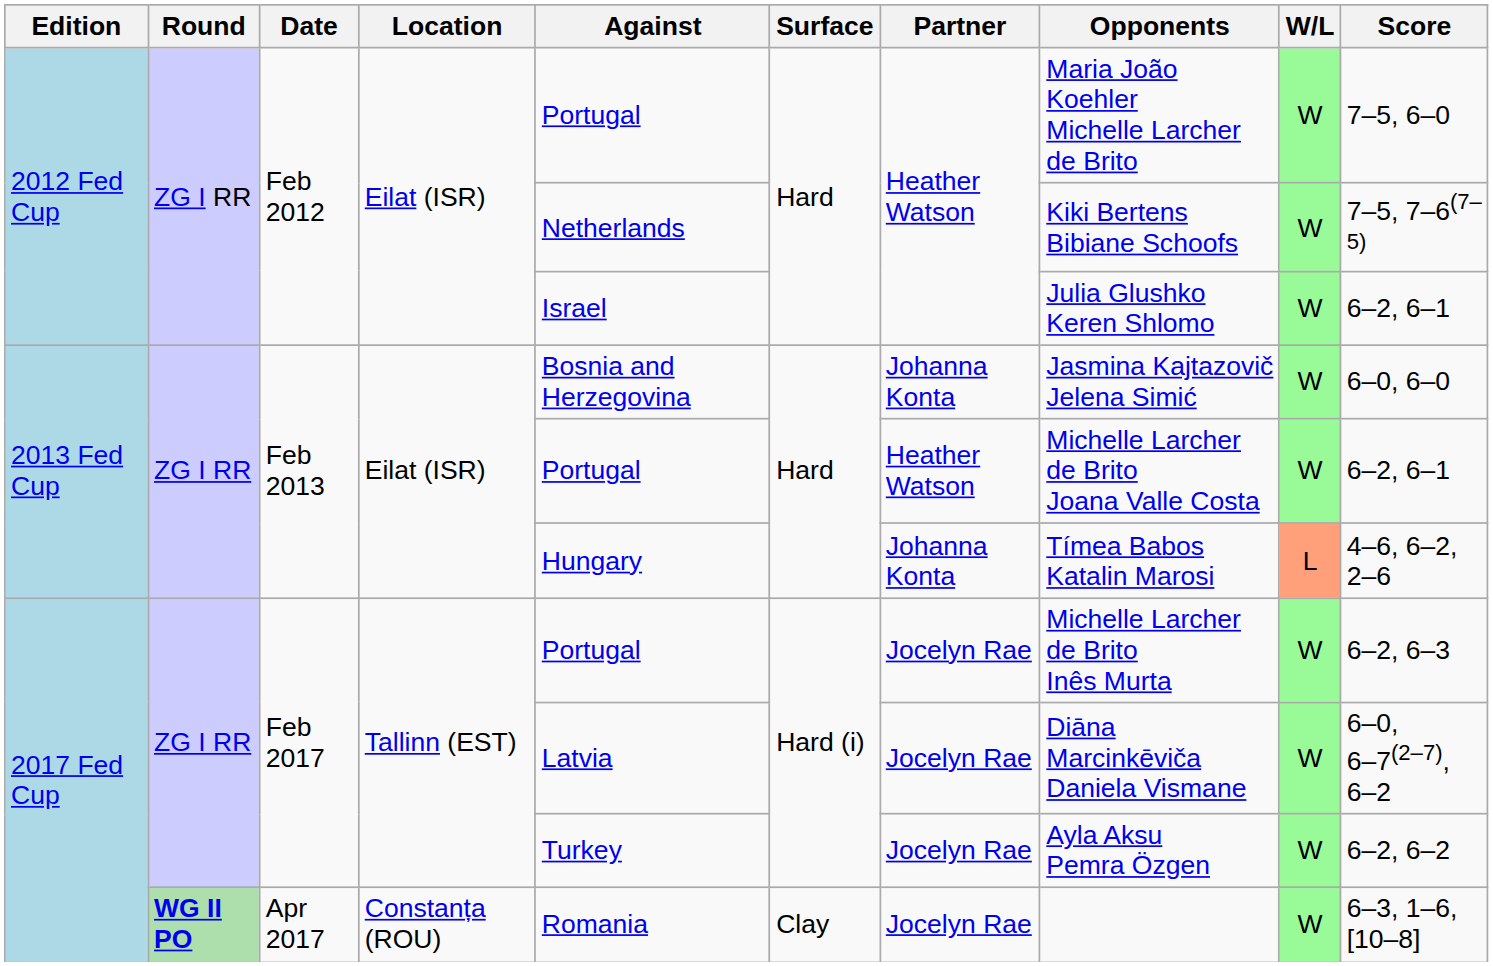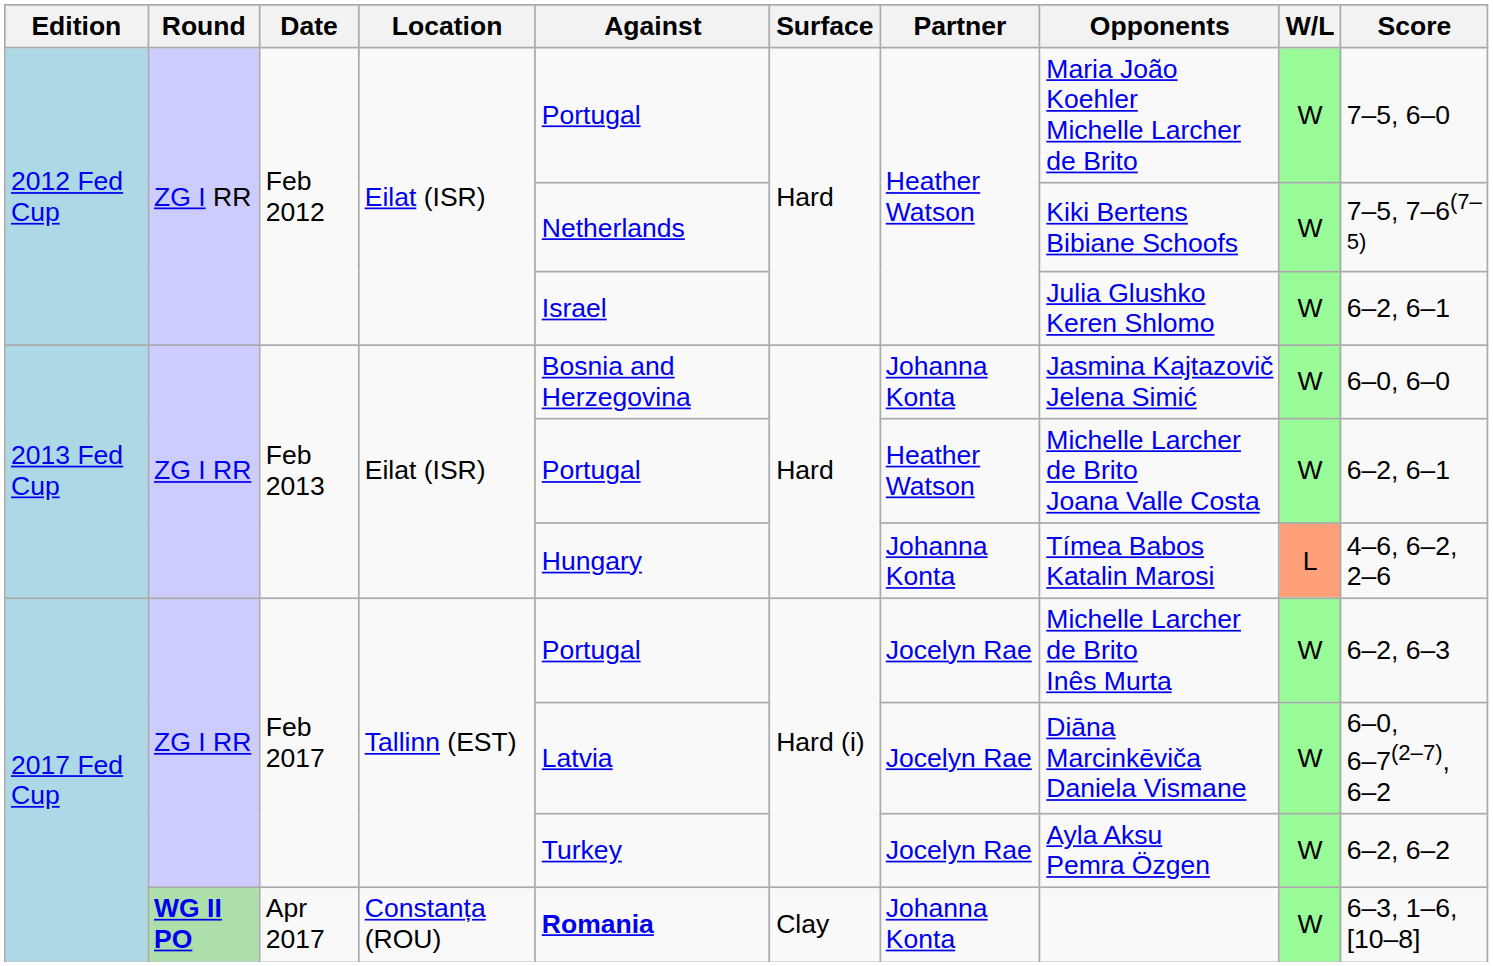Apr 2017 | Against: normal -> bold
Apr 2017 | Partner: Jocelyn Rae -> Johanna Konta
